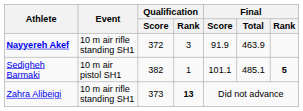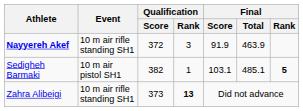Sedigheh Barmaki | Final / Score: 101.1 -> 103.1
